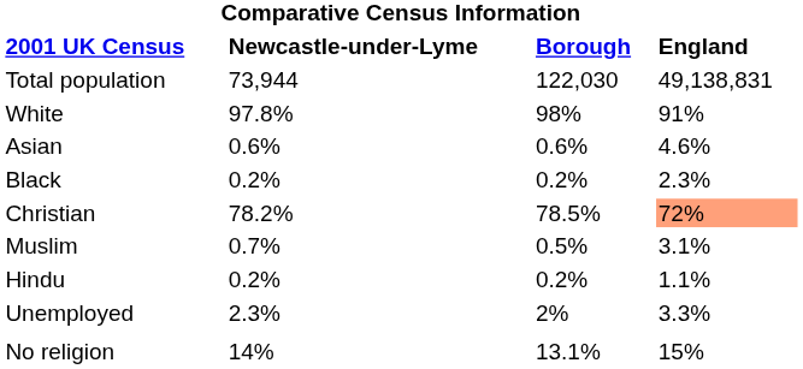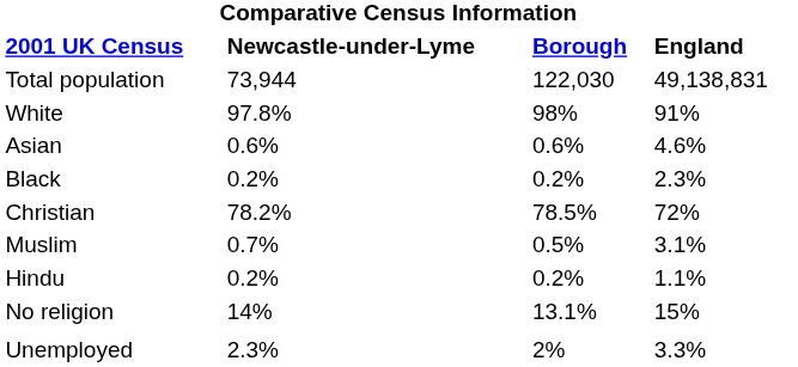Christian | England: lightsalmon background -> no background
rows swapped: No religion <-> Unemployed
